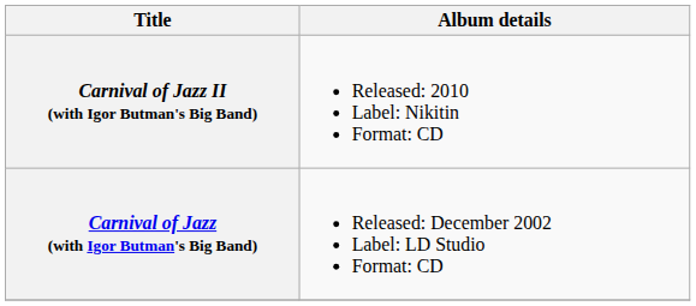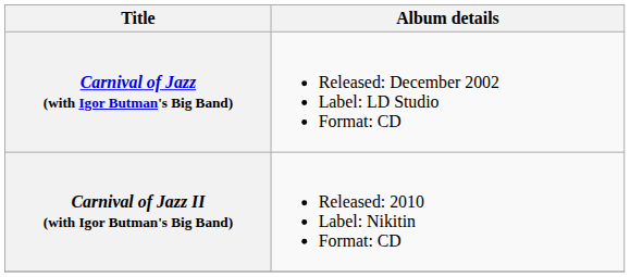rows swapped: Carnival of Jazz (with Igor Butman's Big Band) <-> Carnival of Jazz II (with Igor Butman's Big Band)
